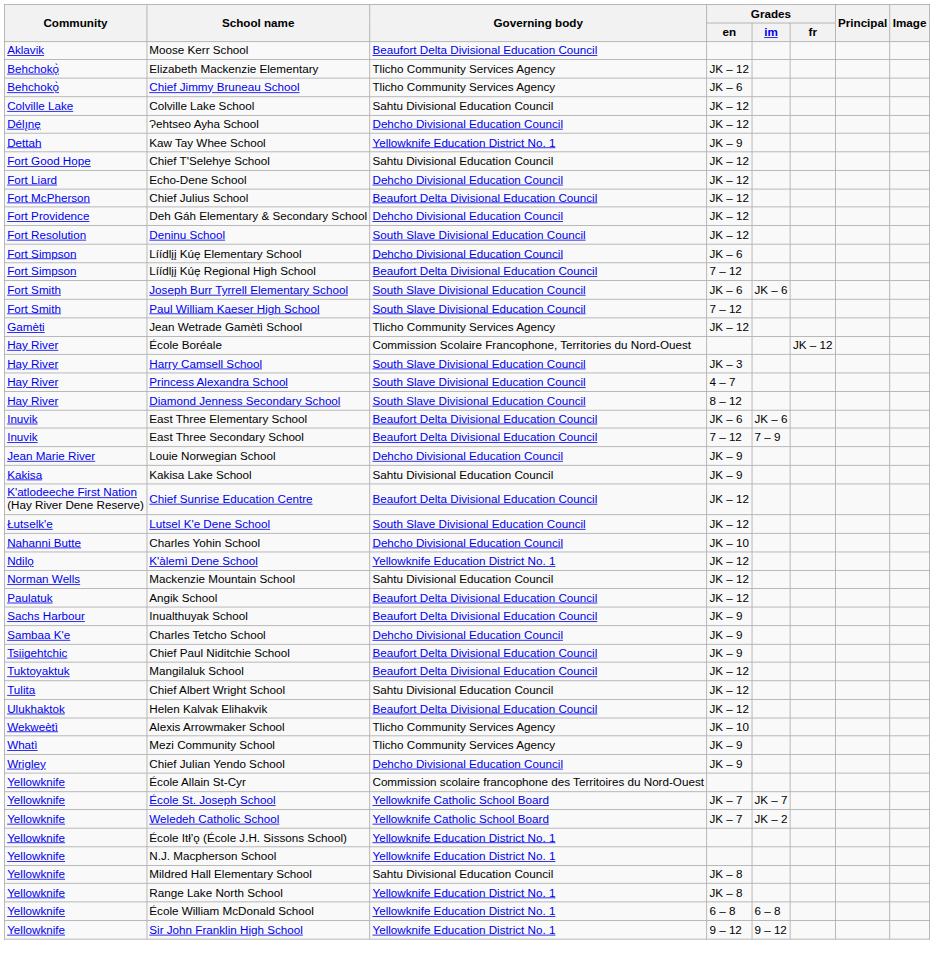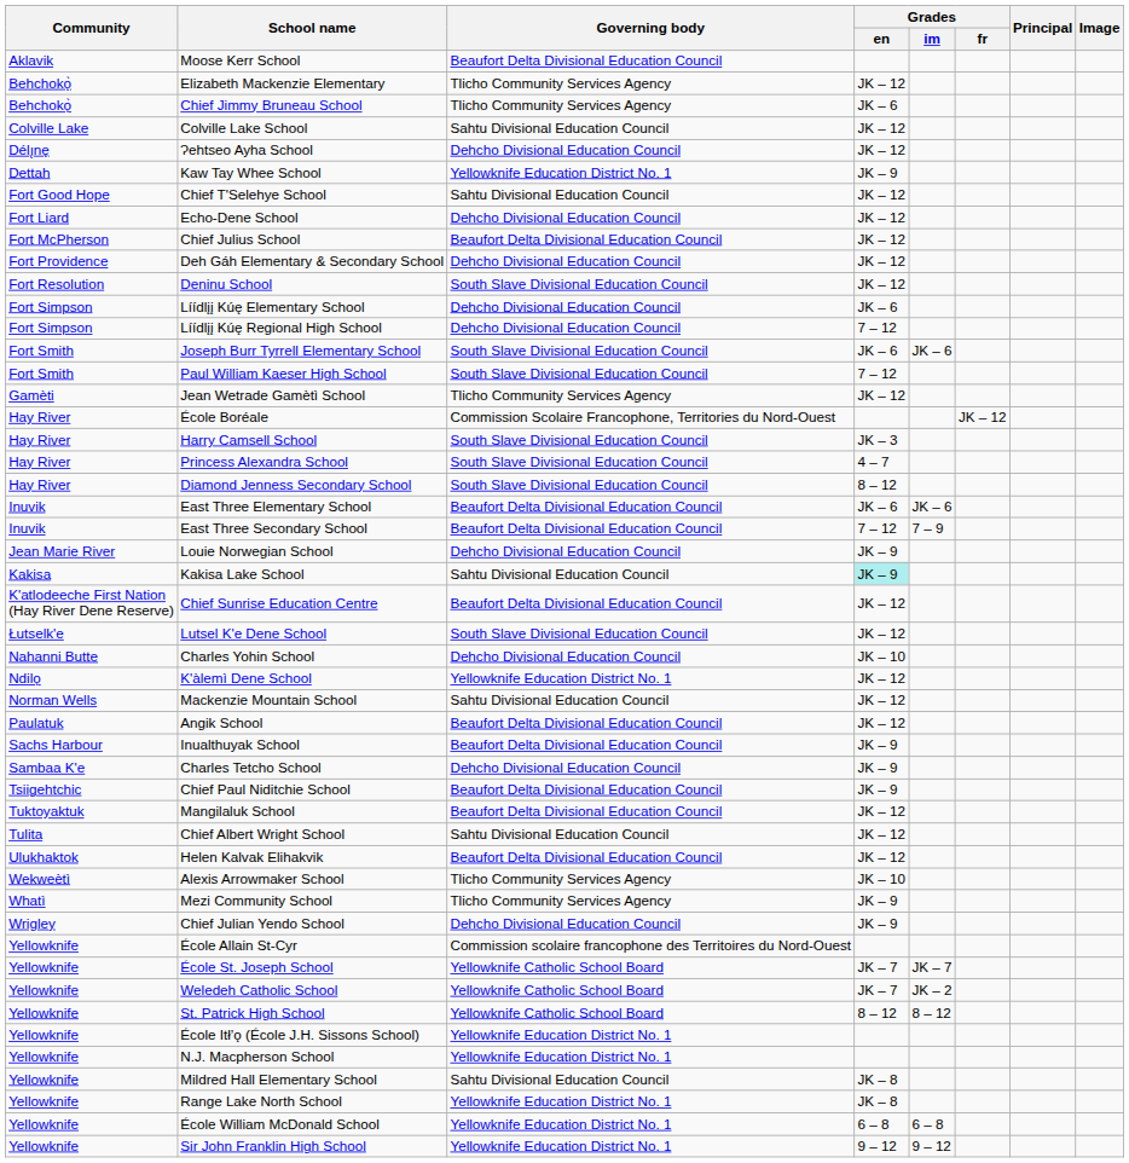Líídlįį Kúę Regional High School | Governing body: Beaufort Delta Divisional Education Council -> Dehcho Divisional Education Council
Kakisa Lake School | Grades / en: no background -> paleturquoise background
+ row: Yellowknife | St. Patrick High School | Yellowknife Catholic School Board | 8 – 12 | 8 – 12
